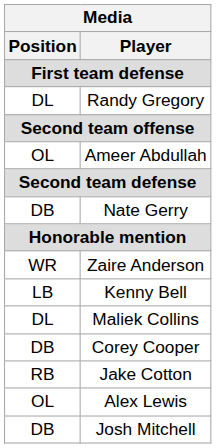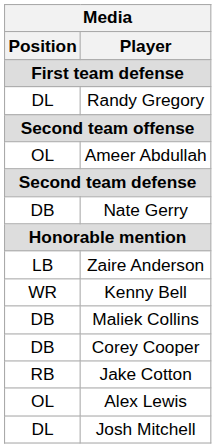Zaire Anderson | Media / Position: WR -> LB
Kenny Bell | Media / Position: LB -> WR
Maliek Collins | Media / Position: DL -> DB
Josh Mitchell | Media / Position: DB -> DL
